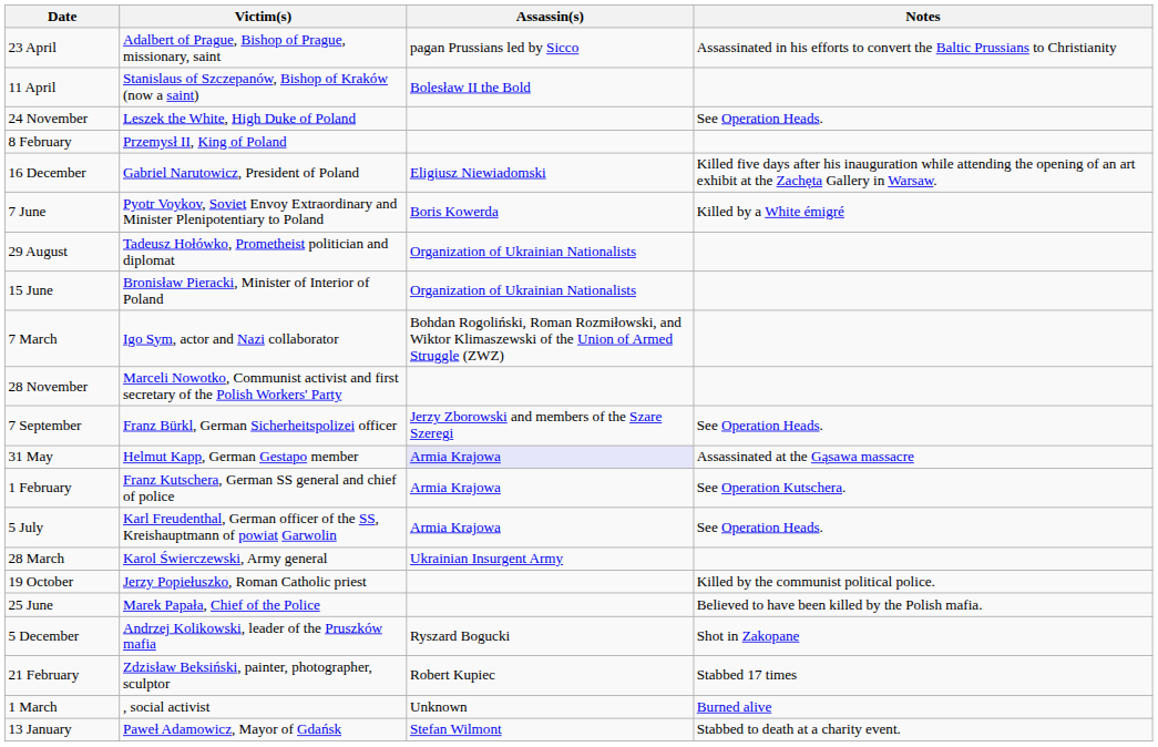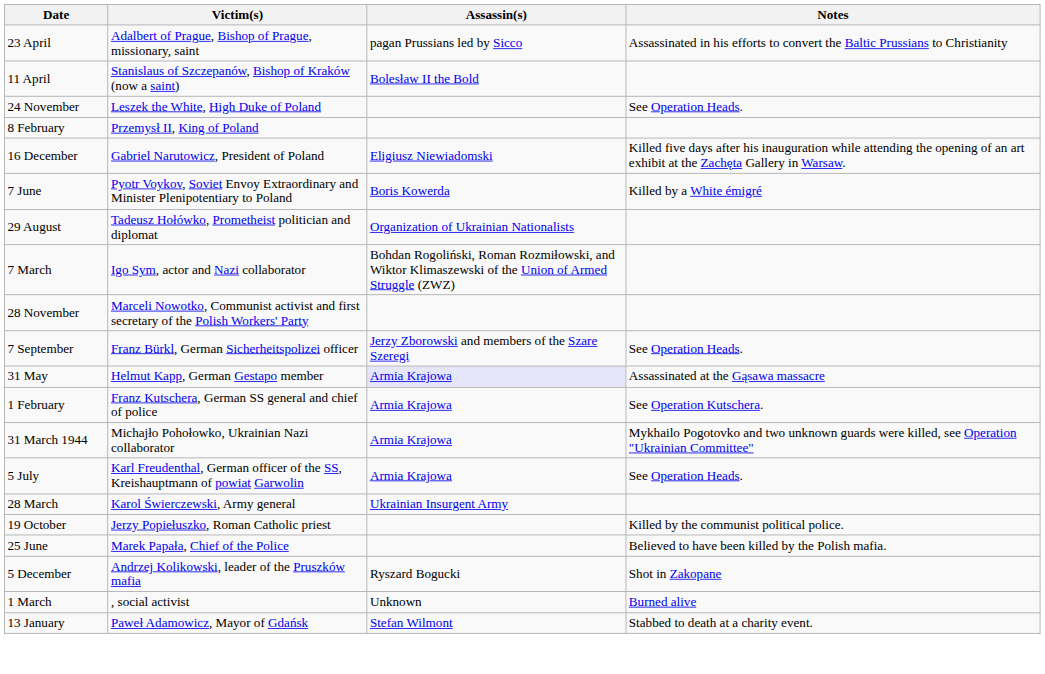- row: 15 June | Bronisław Pieracki, Minister of Interior of Poland | Organization of Ukrainian Nationalists
+ row: 31 March 1944 | Michajło Pohołowko, Ukrainian Nazi collaborator | Armia Krajowa | Mykhailo Pogotovko and two unknown guards were killed, see Operation "Ukrainian Committee"
- row: 21 February | Zdzisław Beksiński, painter, photographer, sculptor | Robert Kupiec | Stabbed 17 times
